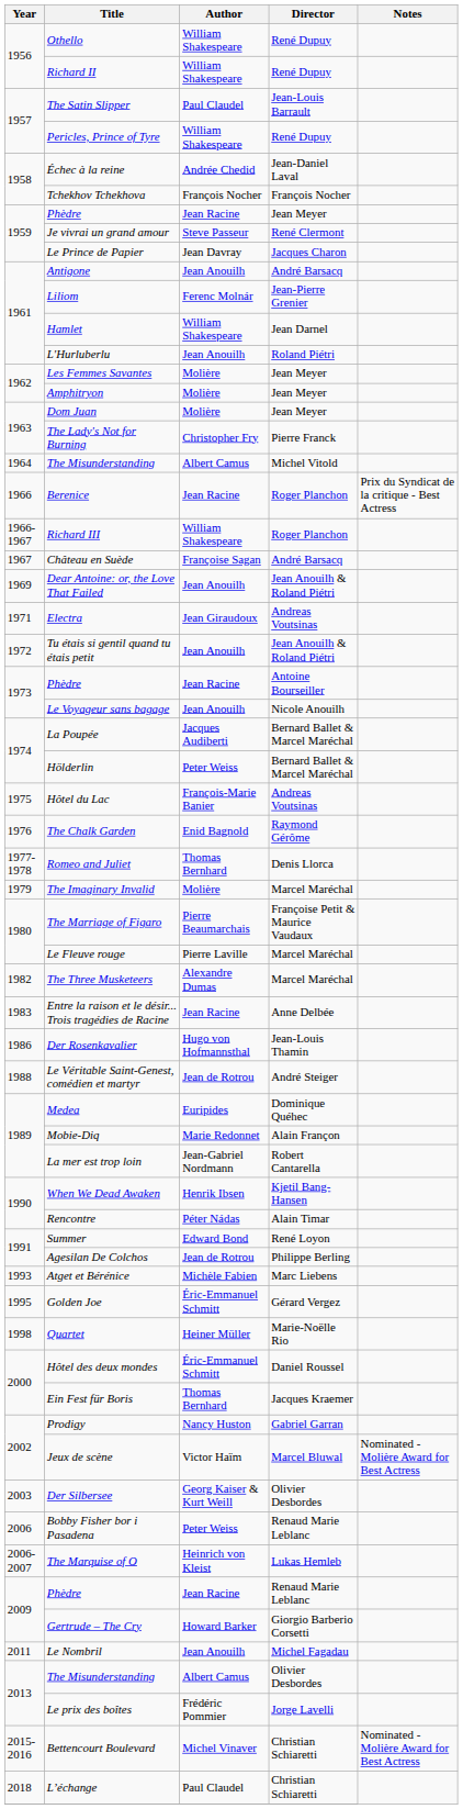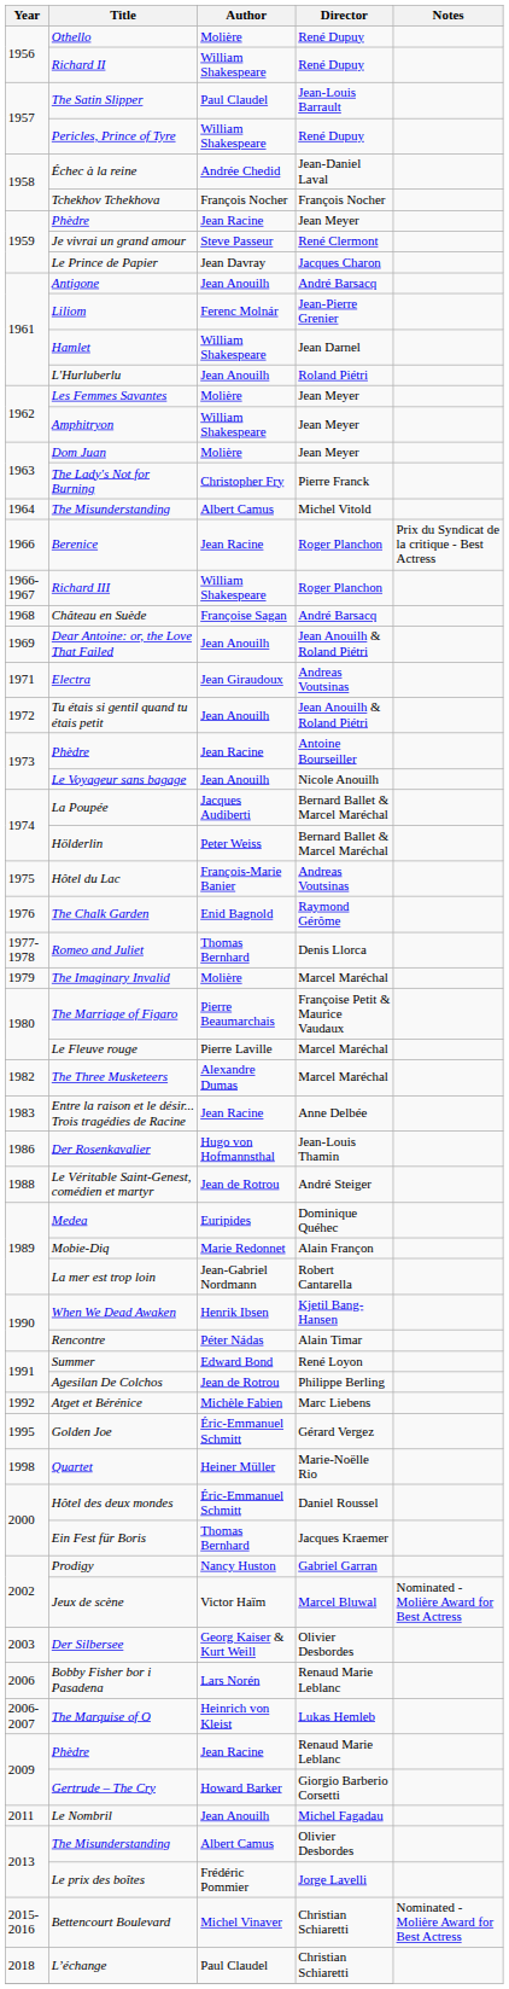Othello | Author: William Shakespeare -> Molière
Amphitryon | Author: Molière -> William Shakespeare
Château en Suède | Year: 1967 -> 1968
Atget et Bérénice | Year: 1993 -> 1992
Bobby Fisher bor i Pasadena | Author: Peter Weiss -> Lars Norén
